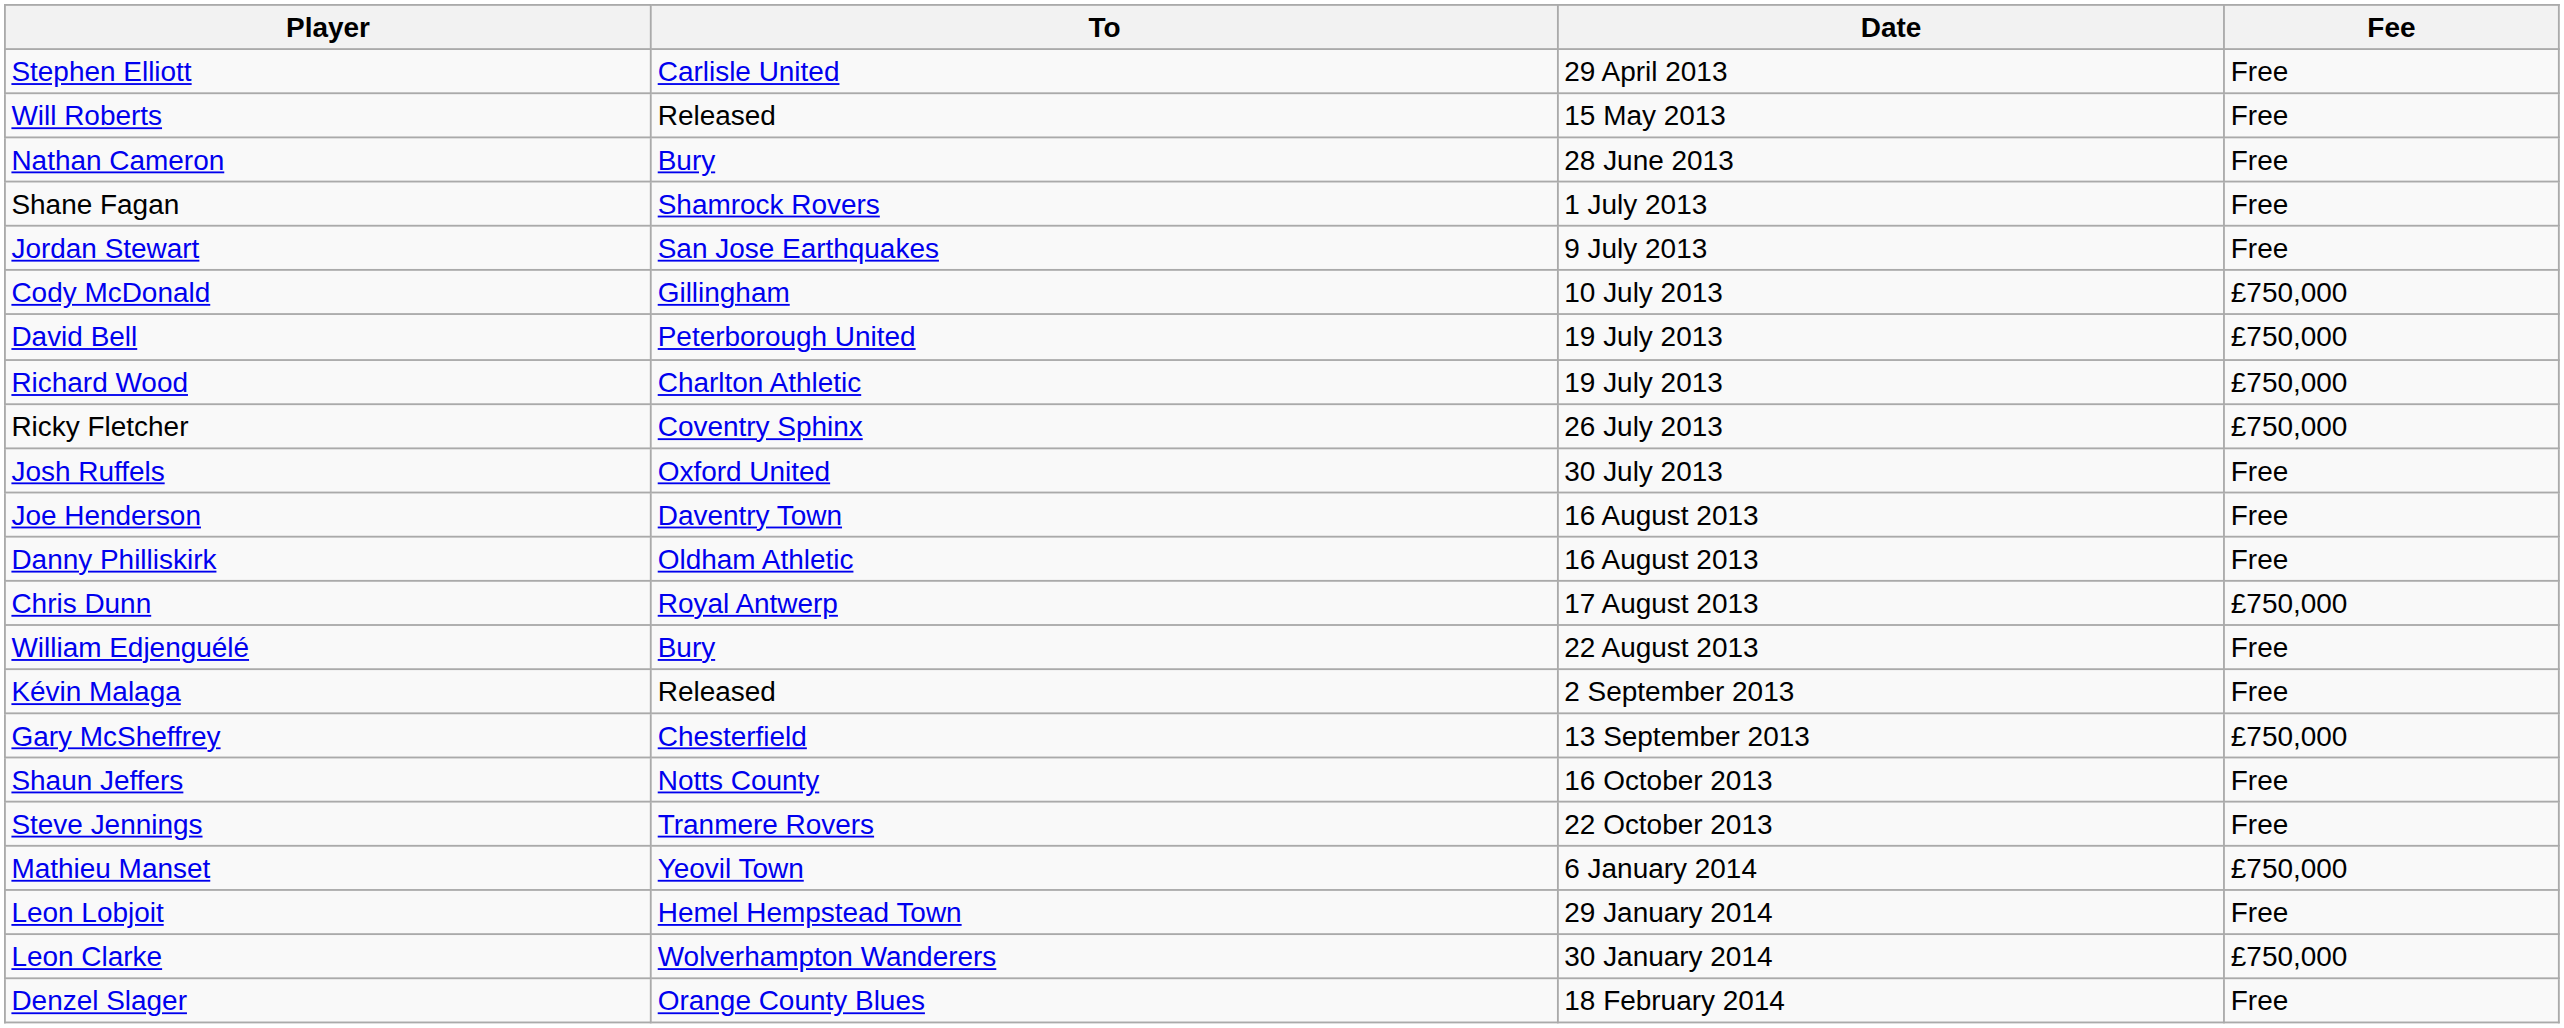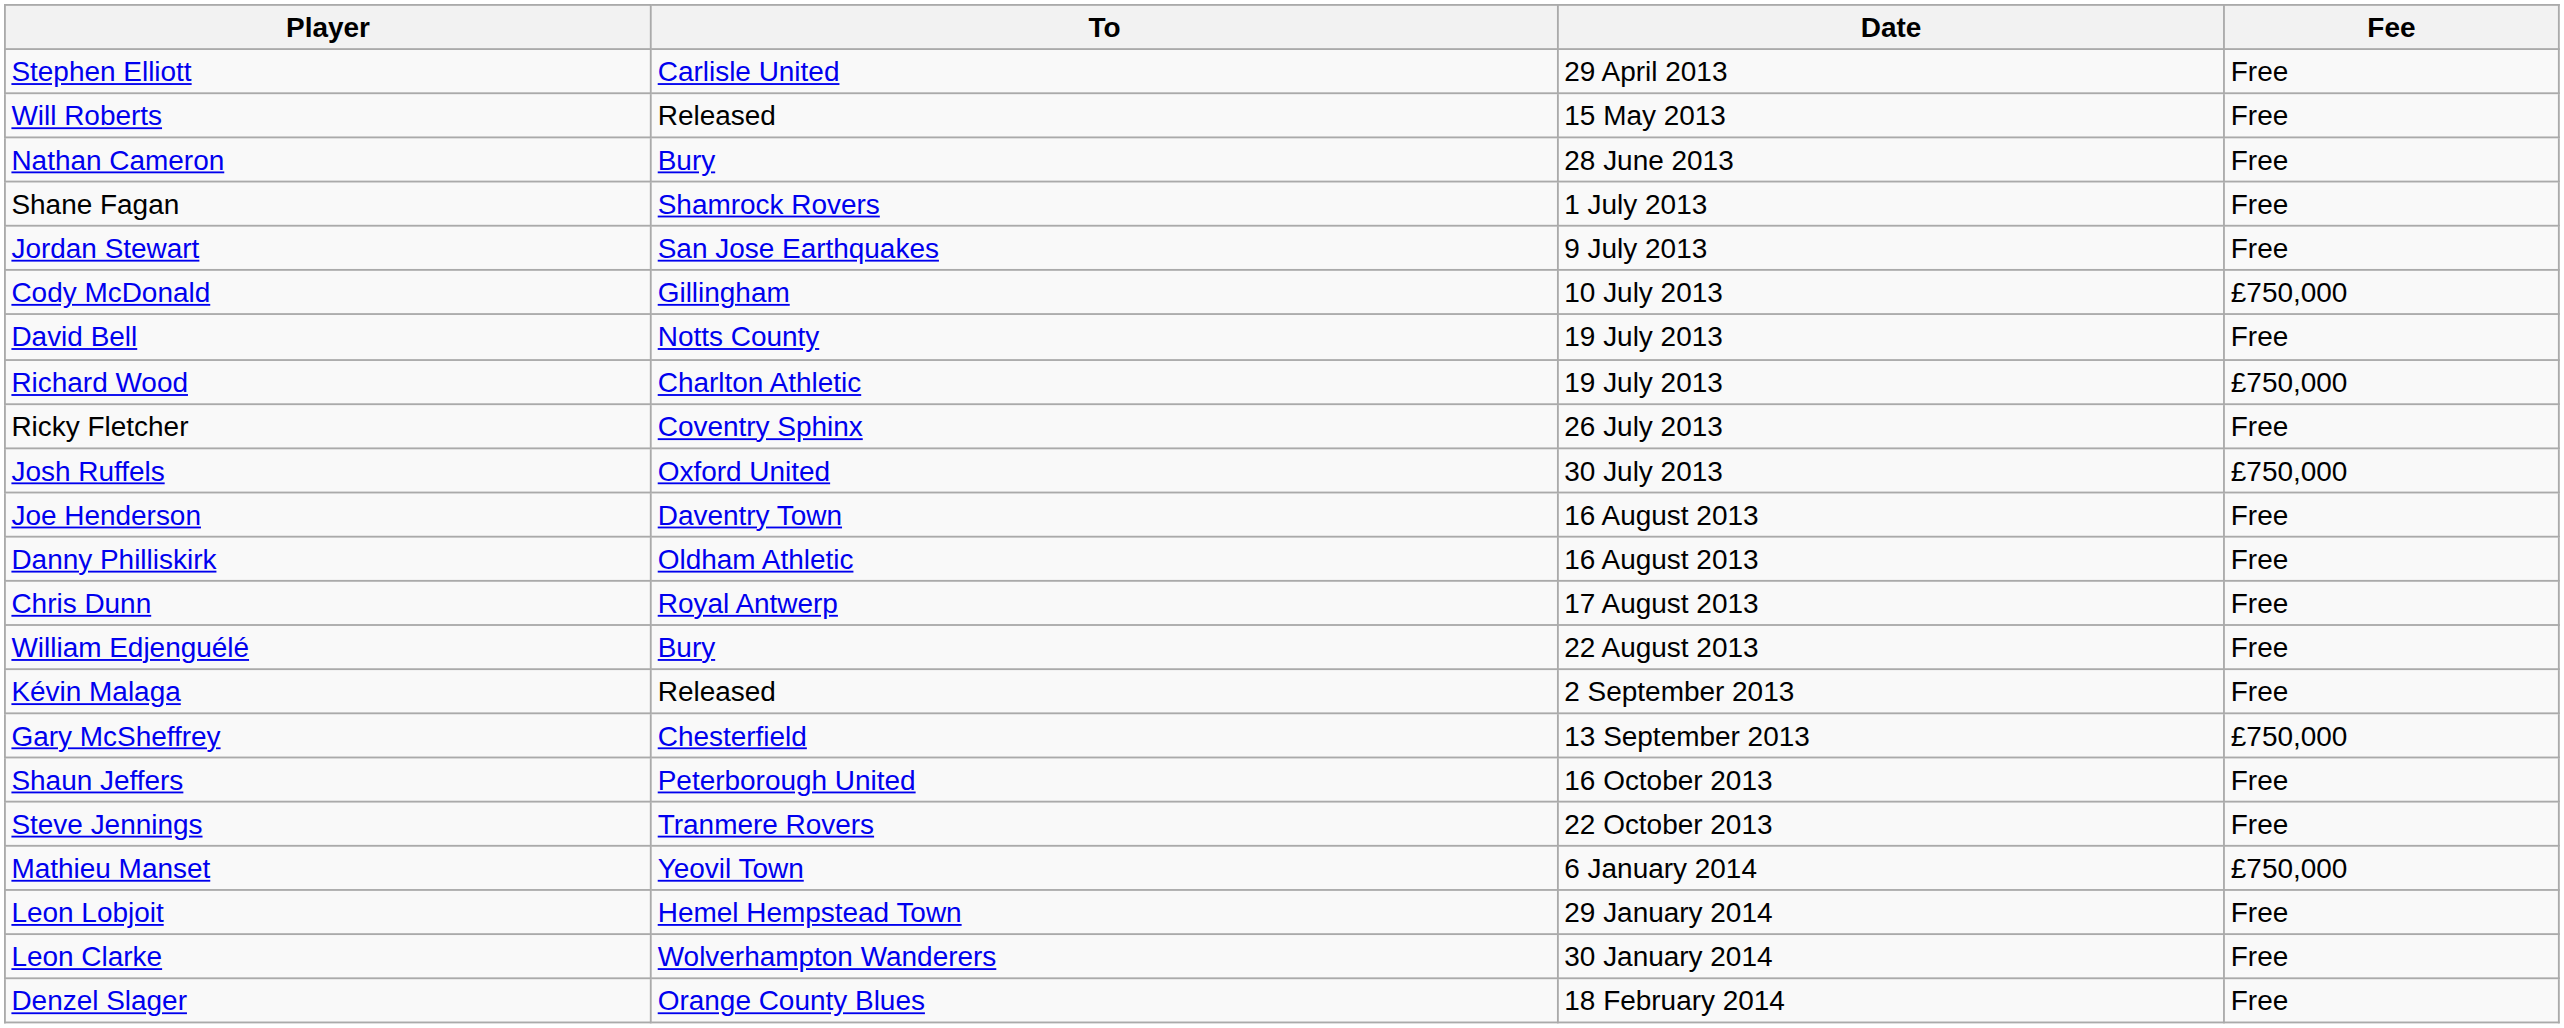David Bell | To: Peterborough United -> Notts County
David Bell | Fee: £750,000 -> Free
Ricky Fletcher | Fee: £750,000 -> Free
Josh Ruffels | Fee: Free -> £750,000
Chris Dunn | Fee: £750,000 -> Free
Shaun Jeffers | To: Notts County -> Peterborough United
Leon Clarke | Fee: £750,000 -> Free
